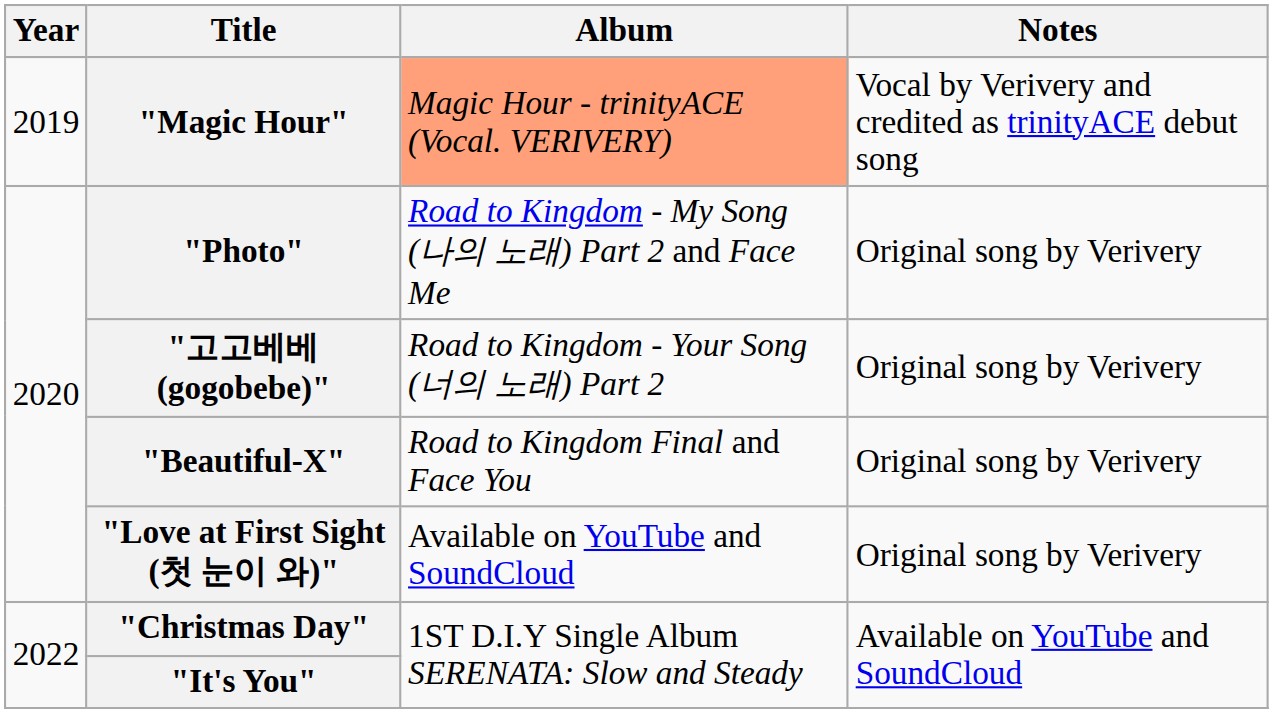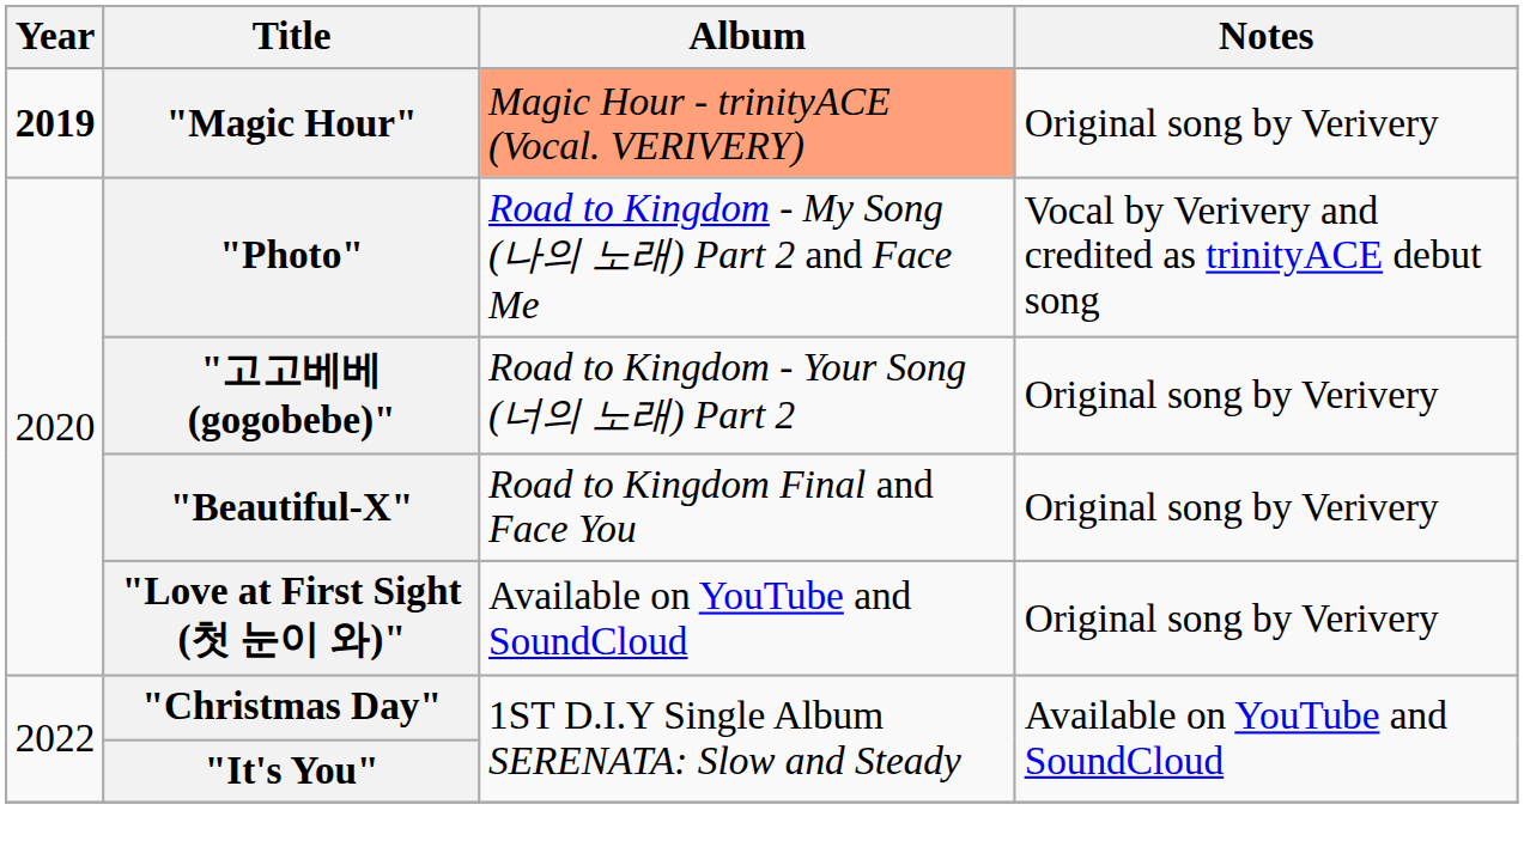"Magic Hour" | Year: normal -> bold
"Magic Hour" | Notes: Vocal by Verivery and credited as trinityACE debut song -> Original song by Verivery
"Photo" | Notes: Original song by Verivery -> Vocal by Verivery and credited as trinityACE debut song
